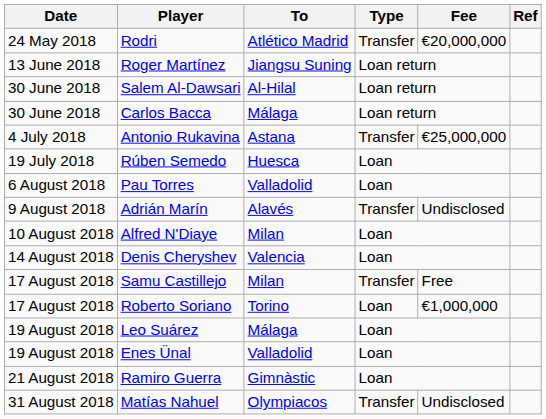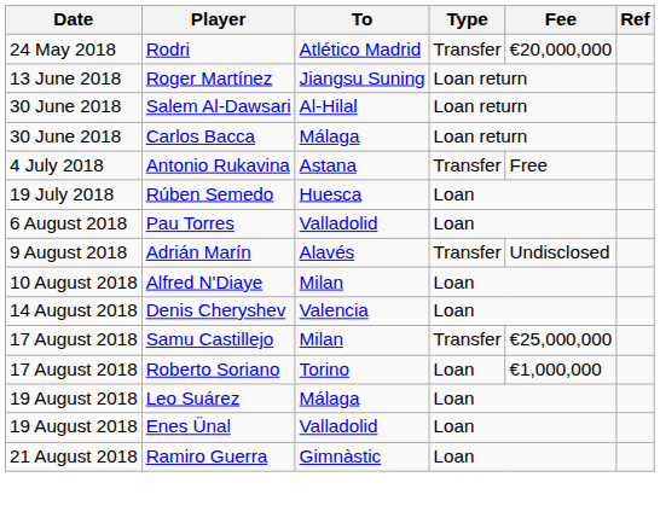Antonio Rukavina | Fee: €25,000,000 -> Free
Samu Castillejo | Fee: Free -> €25,000,000
- row: 31 August 2018 | Matías Nahuel | Olympiacos | Transfer | Undisclosed
